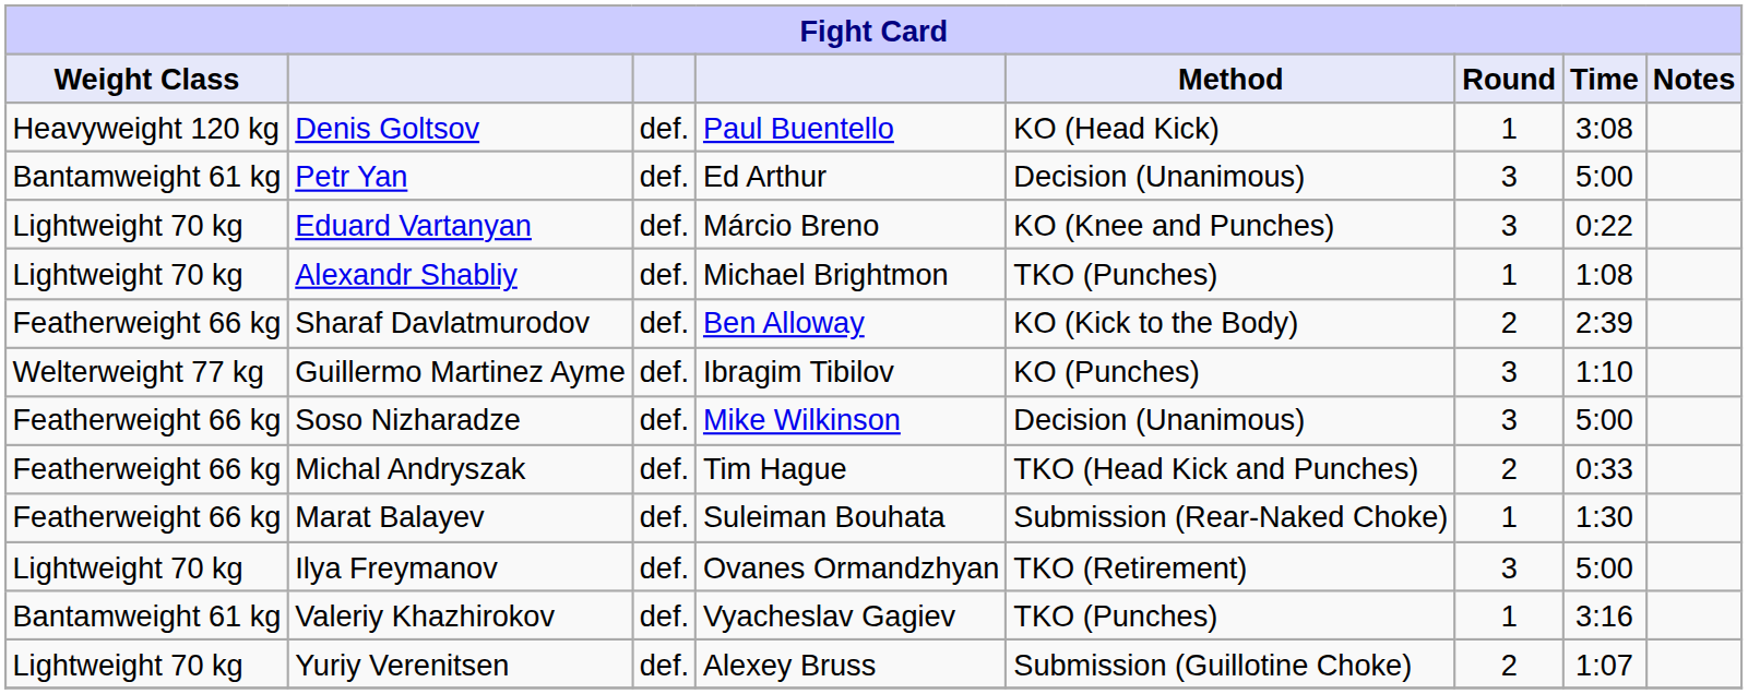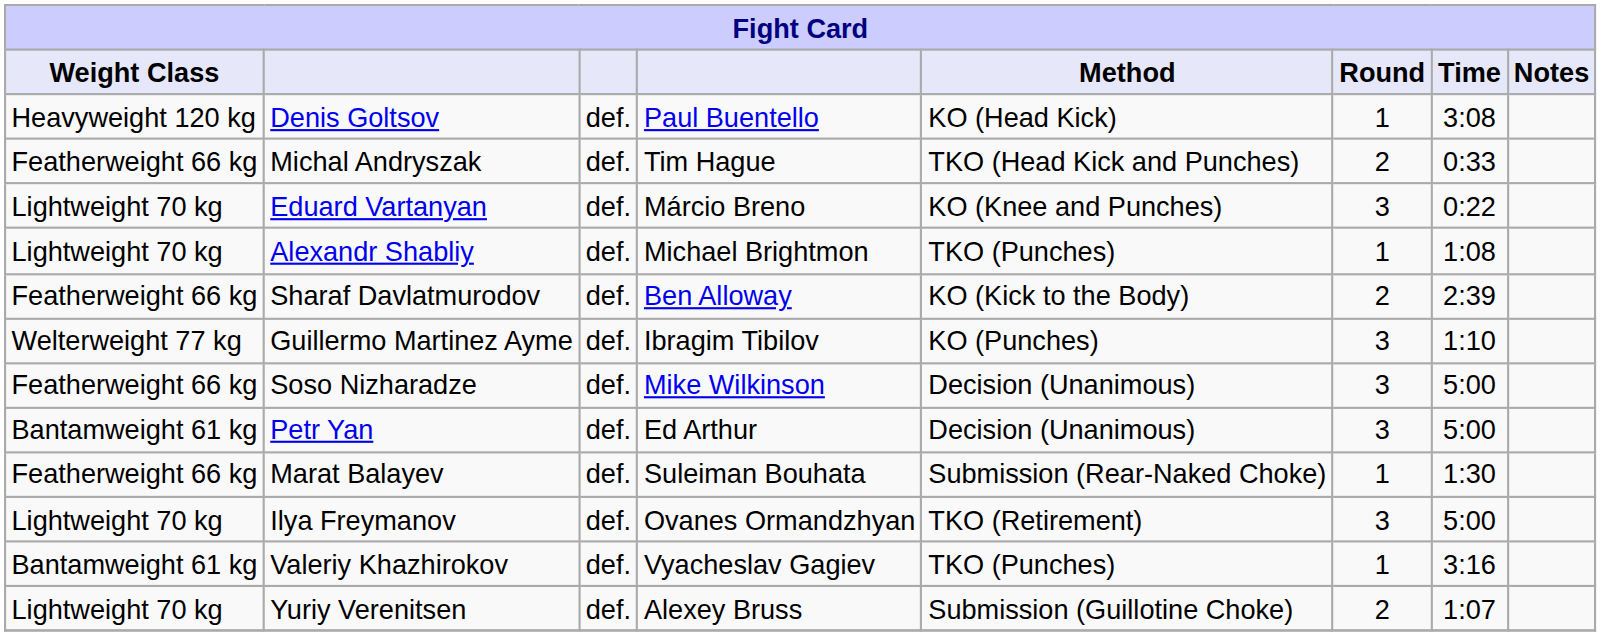rows swapped: Petr Yan <-> Michal Andryszak
